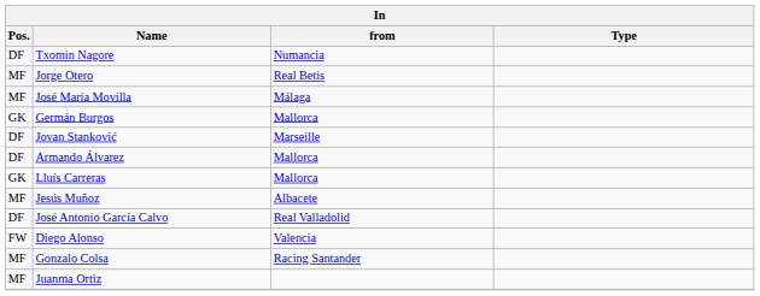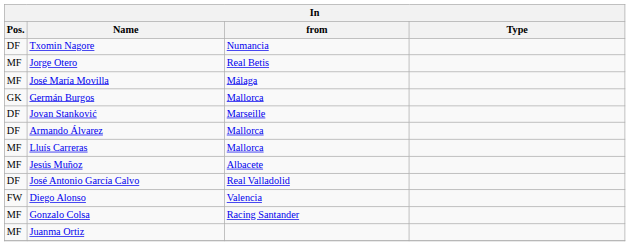Lluís Carreras | Pos.: GK -> MF
